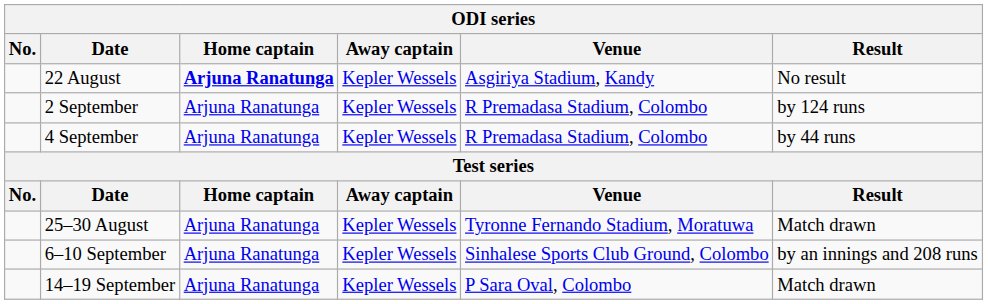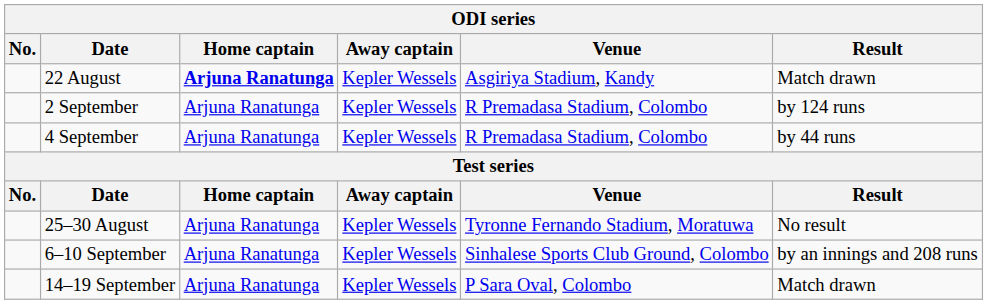22 August | Result: No result -> Match drawn
25–30 August | Result: Match drawn -> No result
